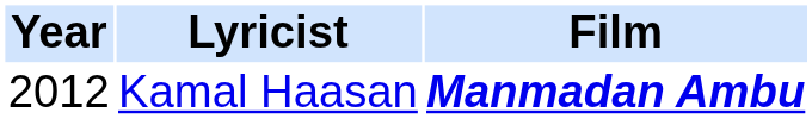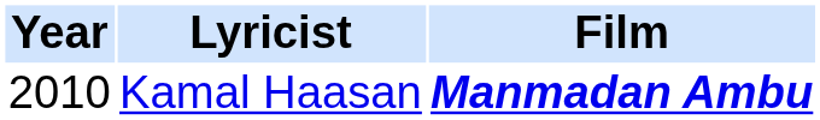Kamal Haasan | Year: 2012 -> 2010
